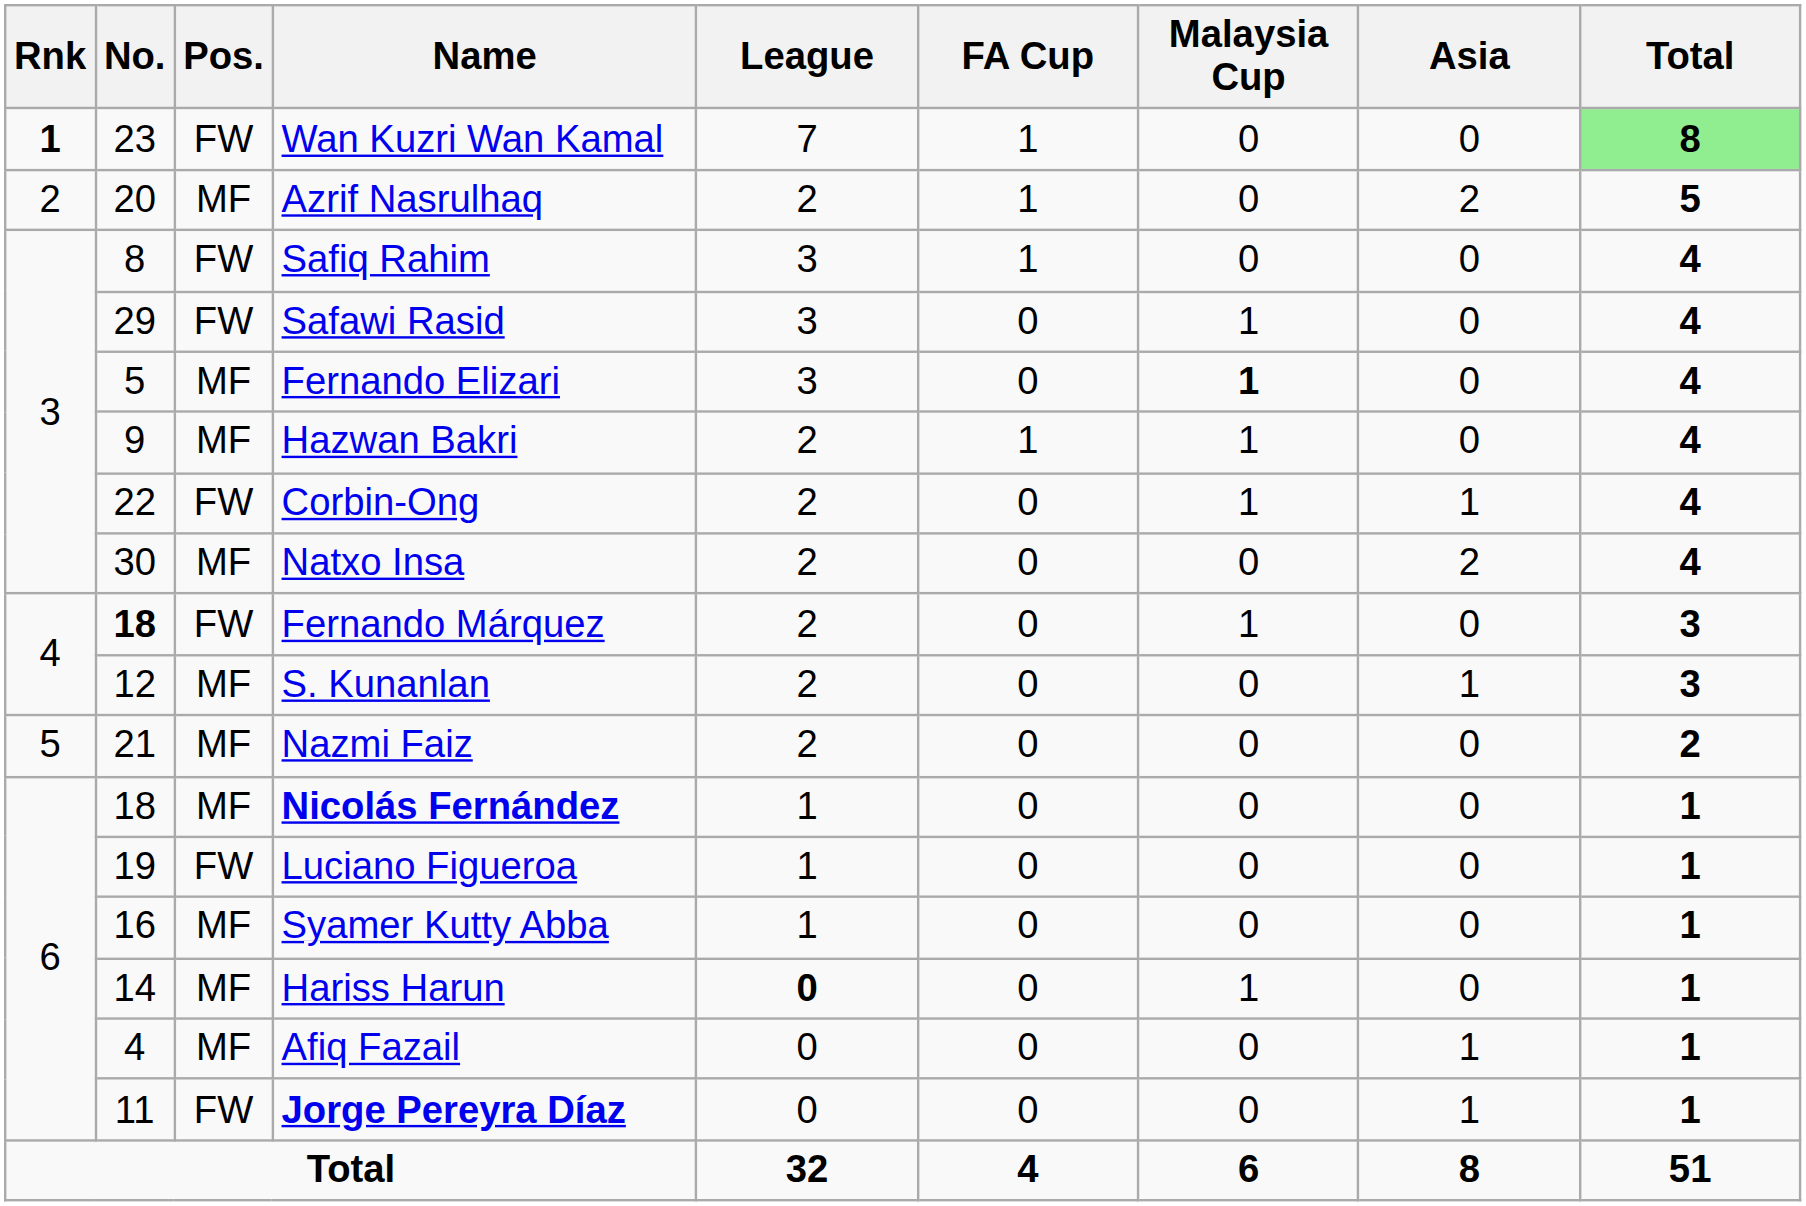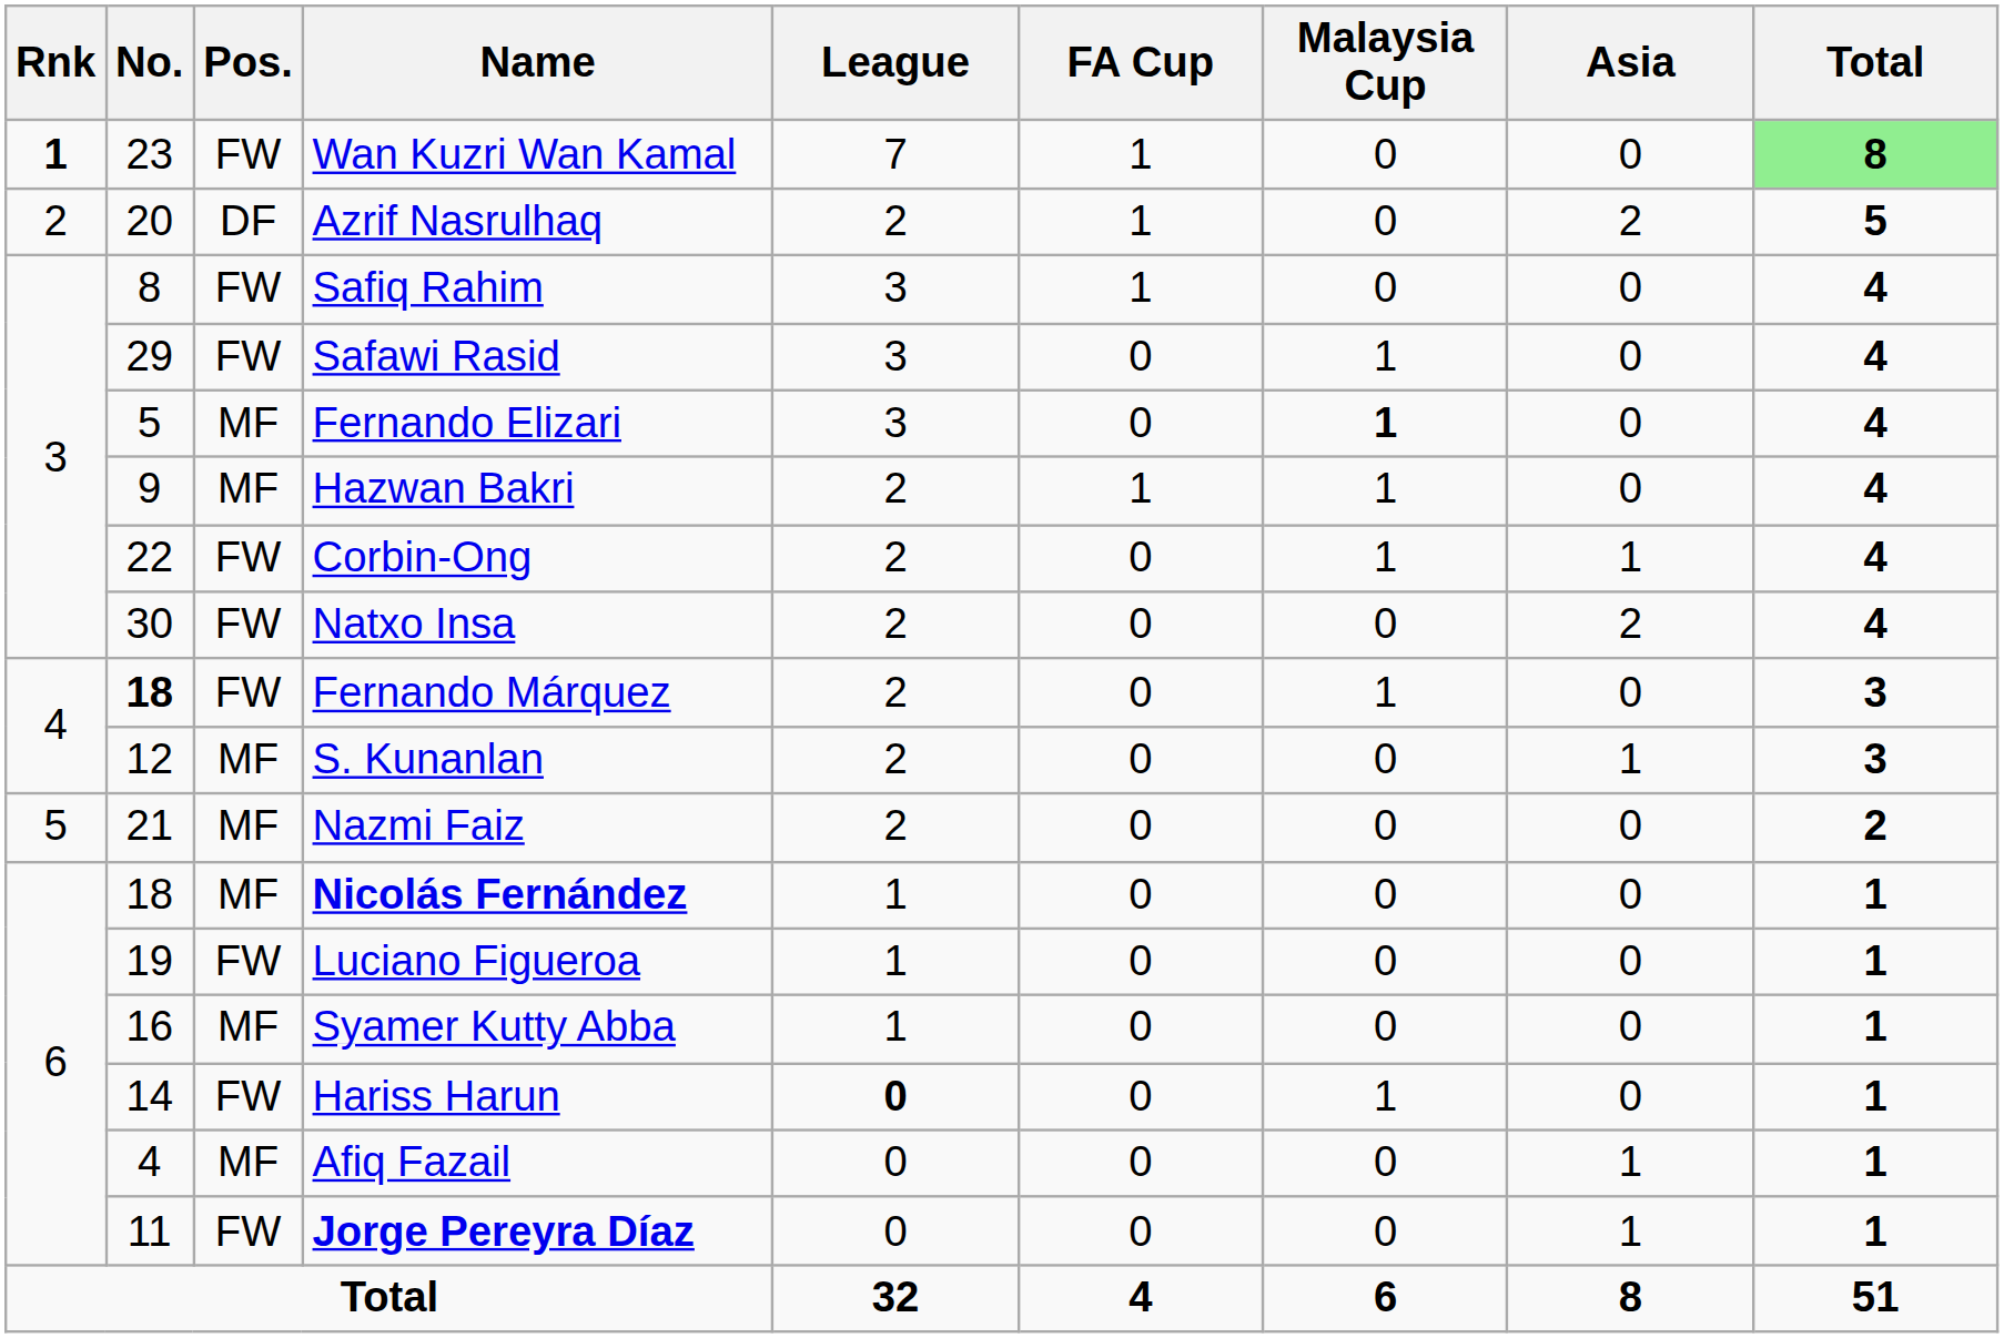Azrif Nasrulhaq | Pos.: MF -> DF
Natxo Insa | Pos.: MF -> FW
Hariss Harun | Pos.: MF -> FW
